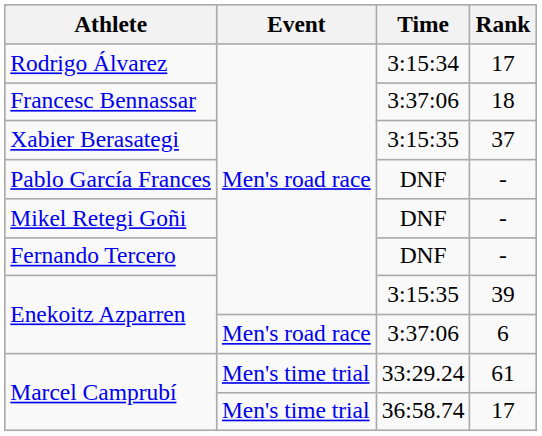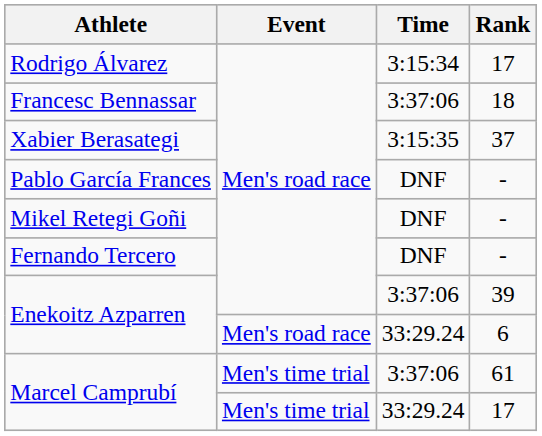Enekoitz Azparren / 39 | Time: 3:15:35 -> 3:37:06
Enekoitz Azparren / 6 | Time: 3:37:06 -> 33:29.24
Marcel Camprubí / 61 | Time: 33:29.24 -> 3:37:06
Marcel Camprubí / 17 | Time: 36:58.74 -> 33:29.24
